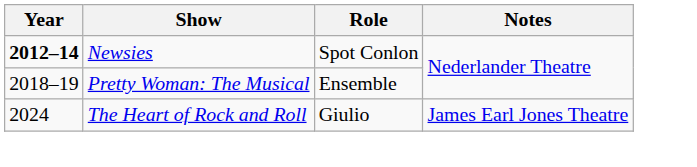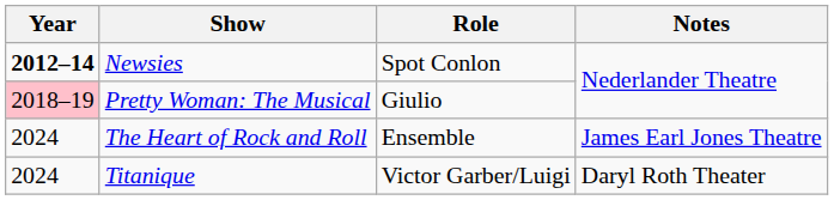Pretty Woman: The Musical | Year: no background -> pink background
Pretty Woman: The Musical | Role: Ensemble -> Giulio
The Heart of Rock and Roll | Role: Giulio -> Ensemble
+ row: 2024 | Titanique | Victor Garber/Luigi | Daryl Roth Theater
